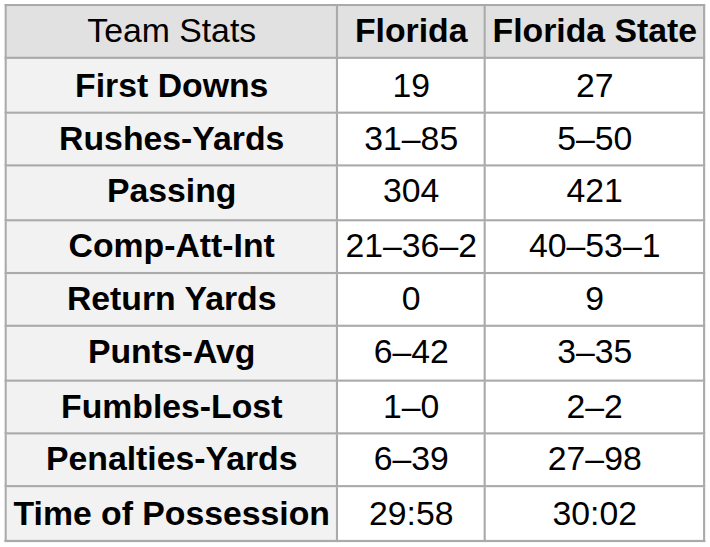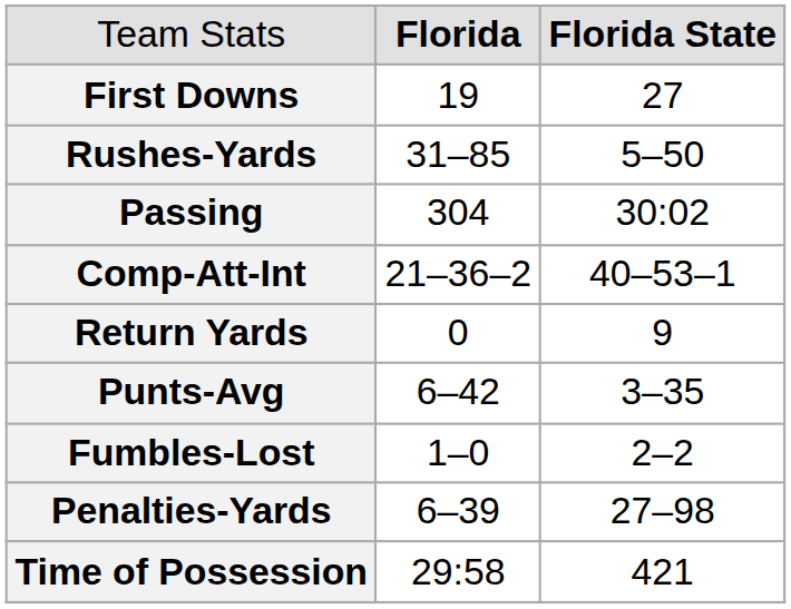Passing | column 3: 421 -> 30:02
Time of Possession | column 3: 30:02 -> 421
